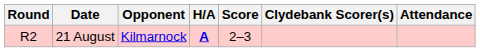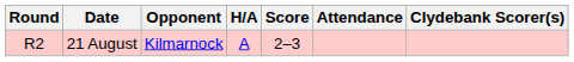columns swapped: Clydebank Scorer(s) <-> Attendance
21 August | H/A: bold -> normal
